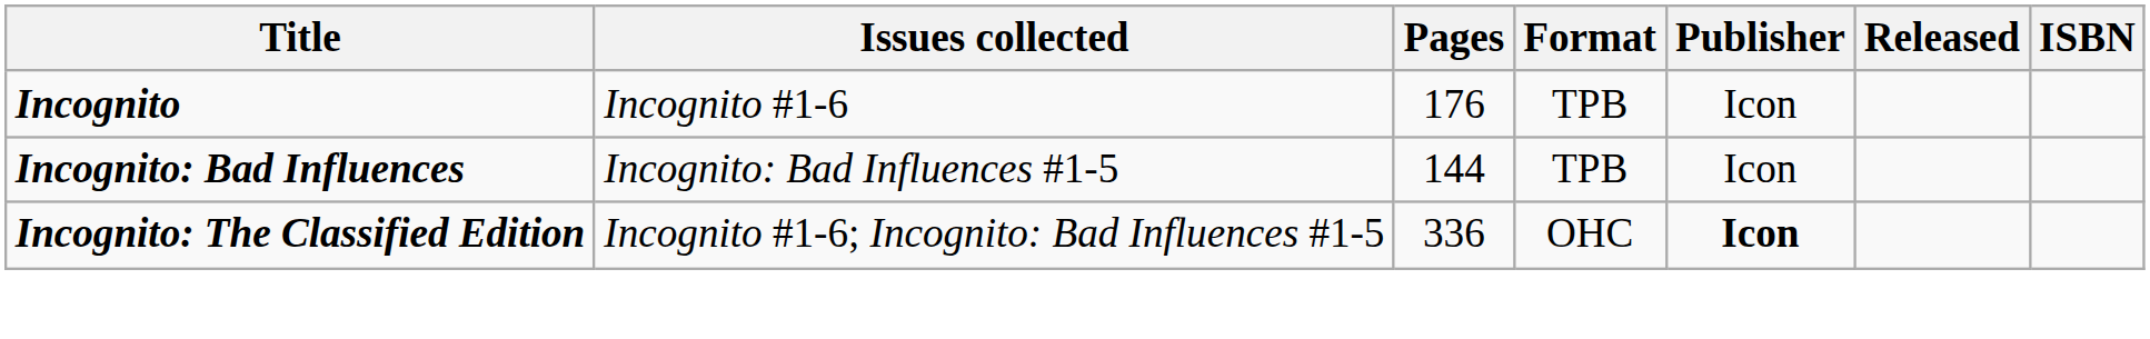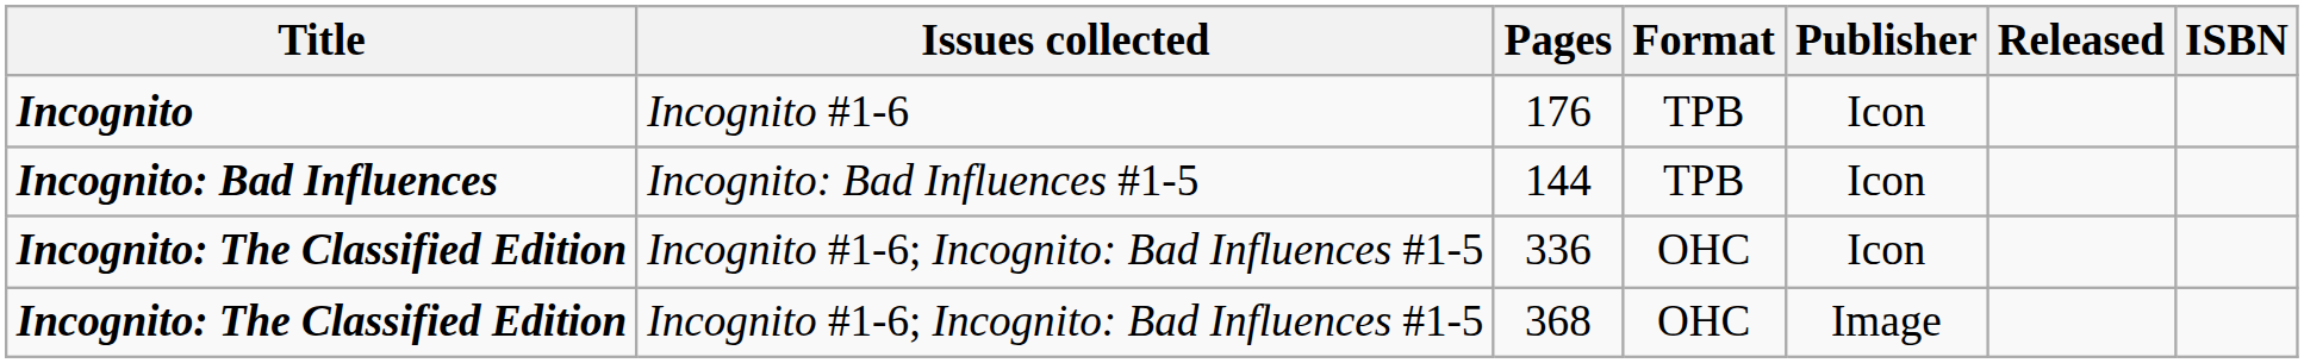336 | Publisher: bold -> normal
+ row: Incognito: The Classified Edition | Incognito #1-6; Incognito: Bad Influences #1-5 | 368 | OHC | Image
